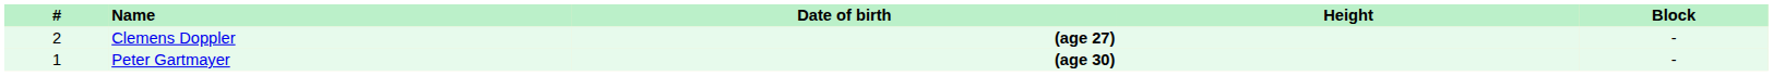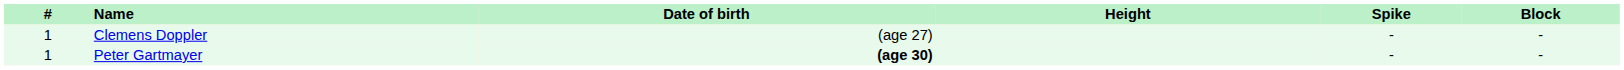+ column: Spike | - | -
Clemens Doppler | #: 2 -> 1
Clemens Doppler | Date of birth: bold -> normal
